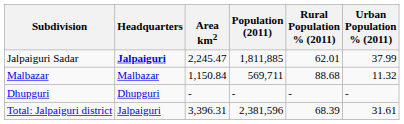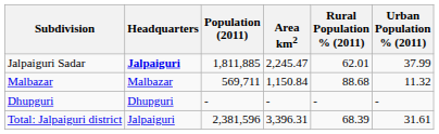columns swapped: Area km2 <-> Population (2011)
